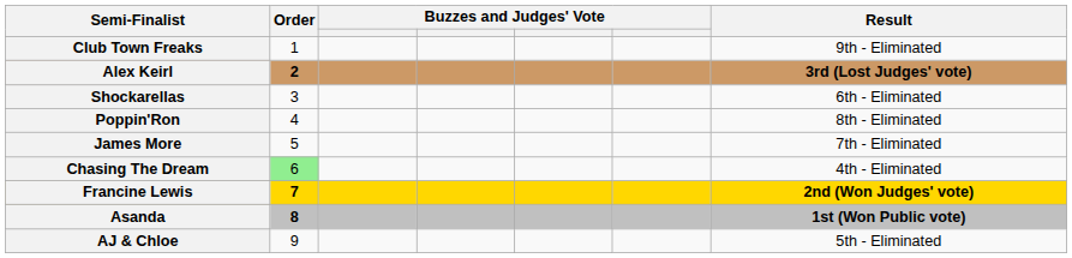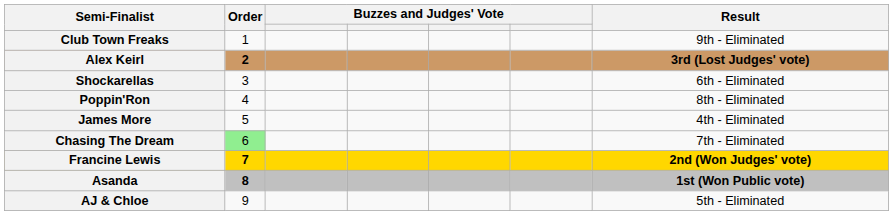James More | Result: 7th - Eliminated -> 4th - Eliminated
Chasing The Dream | Result: 4th - Eliminated -> 7th - Eliminated
